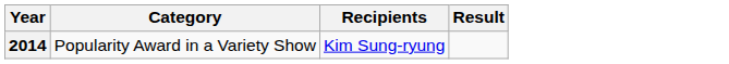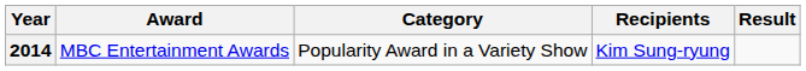+ column: Award | MBC Entertainment Awards
